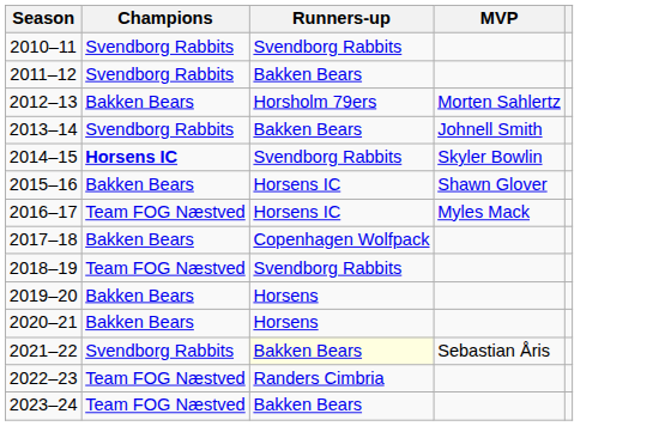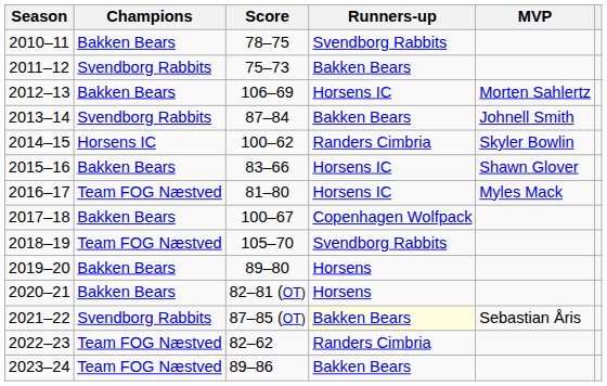+ column: Score | 78–75 | 75–73 | 106–69 | 87–84 | 100–62 | 83–66 | 81–80 | 100–67 | 105–70 | 89–80 | 82–81 (OT) | 87–85 (OT) | 82–62 | 89–86
2010–11 | Champions: Svendborg Rabbits -> Bakken Bears
2012–13 | Runners-up: Horsholm 79ers -> Horsens IC
2014–15 | Champions: bold -> normal
2014–15 | Runners-up: Svendborg Rabbits -> Randers Cimbria
